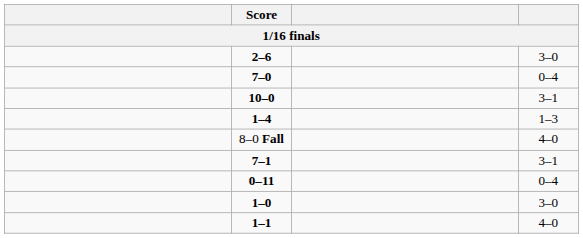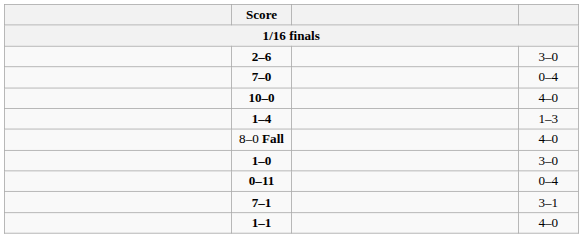10–0 | column 4: 3–1 -> 4–0
rows swapped: 7–1 <-> 1–0
